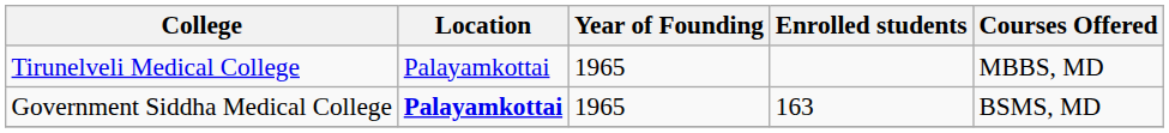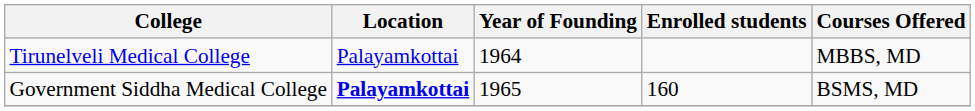Tirunelveli Medical College | Year of Founding: 1965 -> 1964
Government Siddha Medical College | Enrolled students: 163 -> 160
